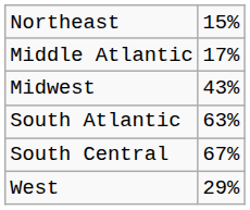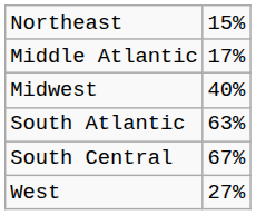Midwest | column 2: 43% -> 40%
West | column 2: 29% -> 27%
